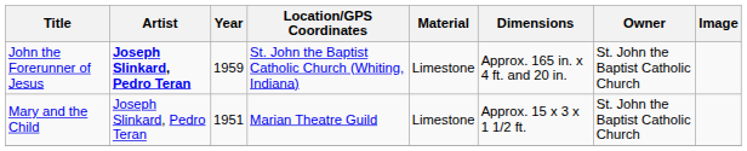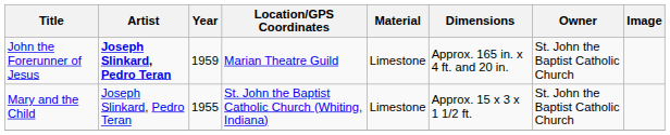John the Forerunner of Jesus | Location/GPS Coordinates: St. John the Baptist Catholic Church (Whiting, Indiana) -> Marian Theatre Guild
Mary and the Child | Year: 1951 -> 1955
Mary and the Child | Location/GPS Coordinates: Marian Theatre Guild -> St. John the Baptist Catholic Church (Whiting, Indiana)
